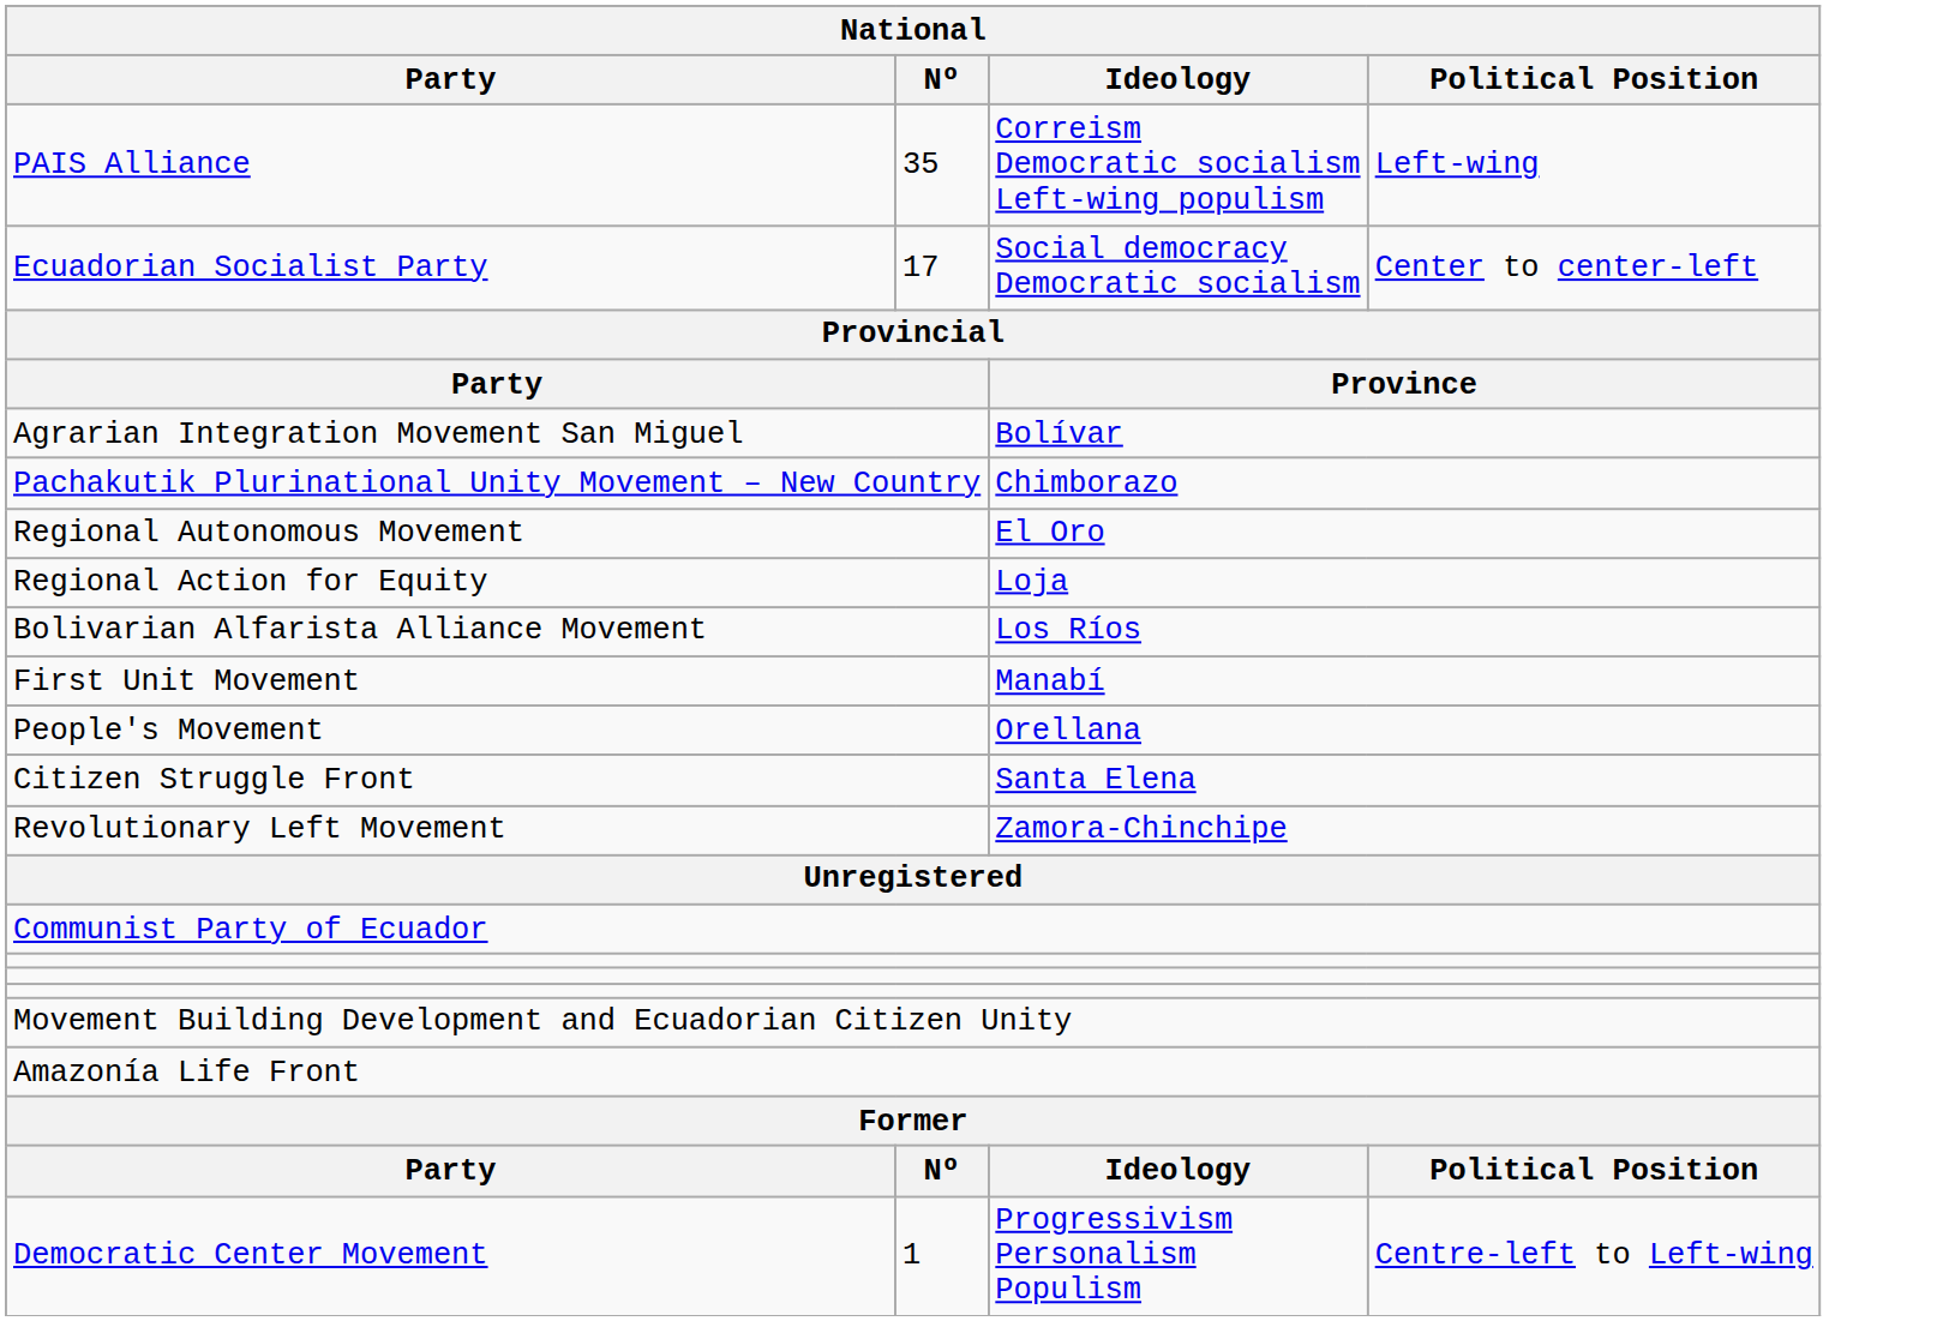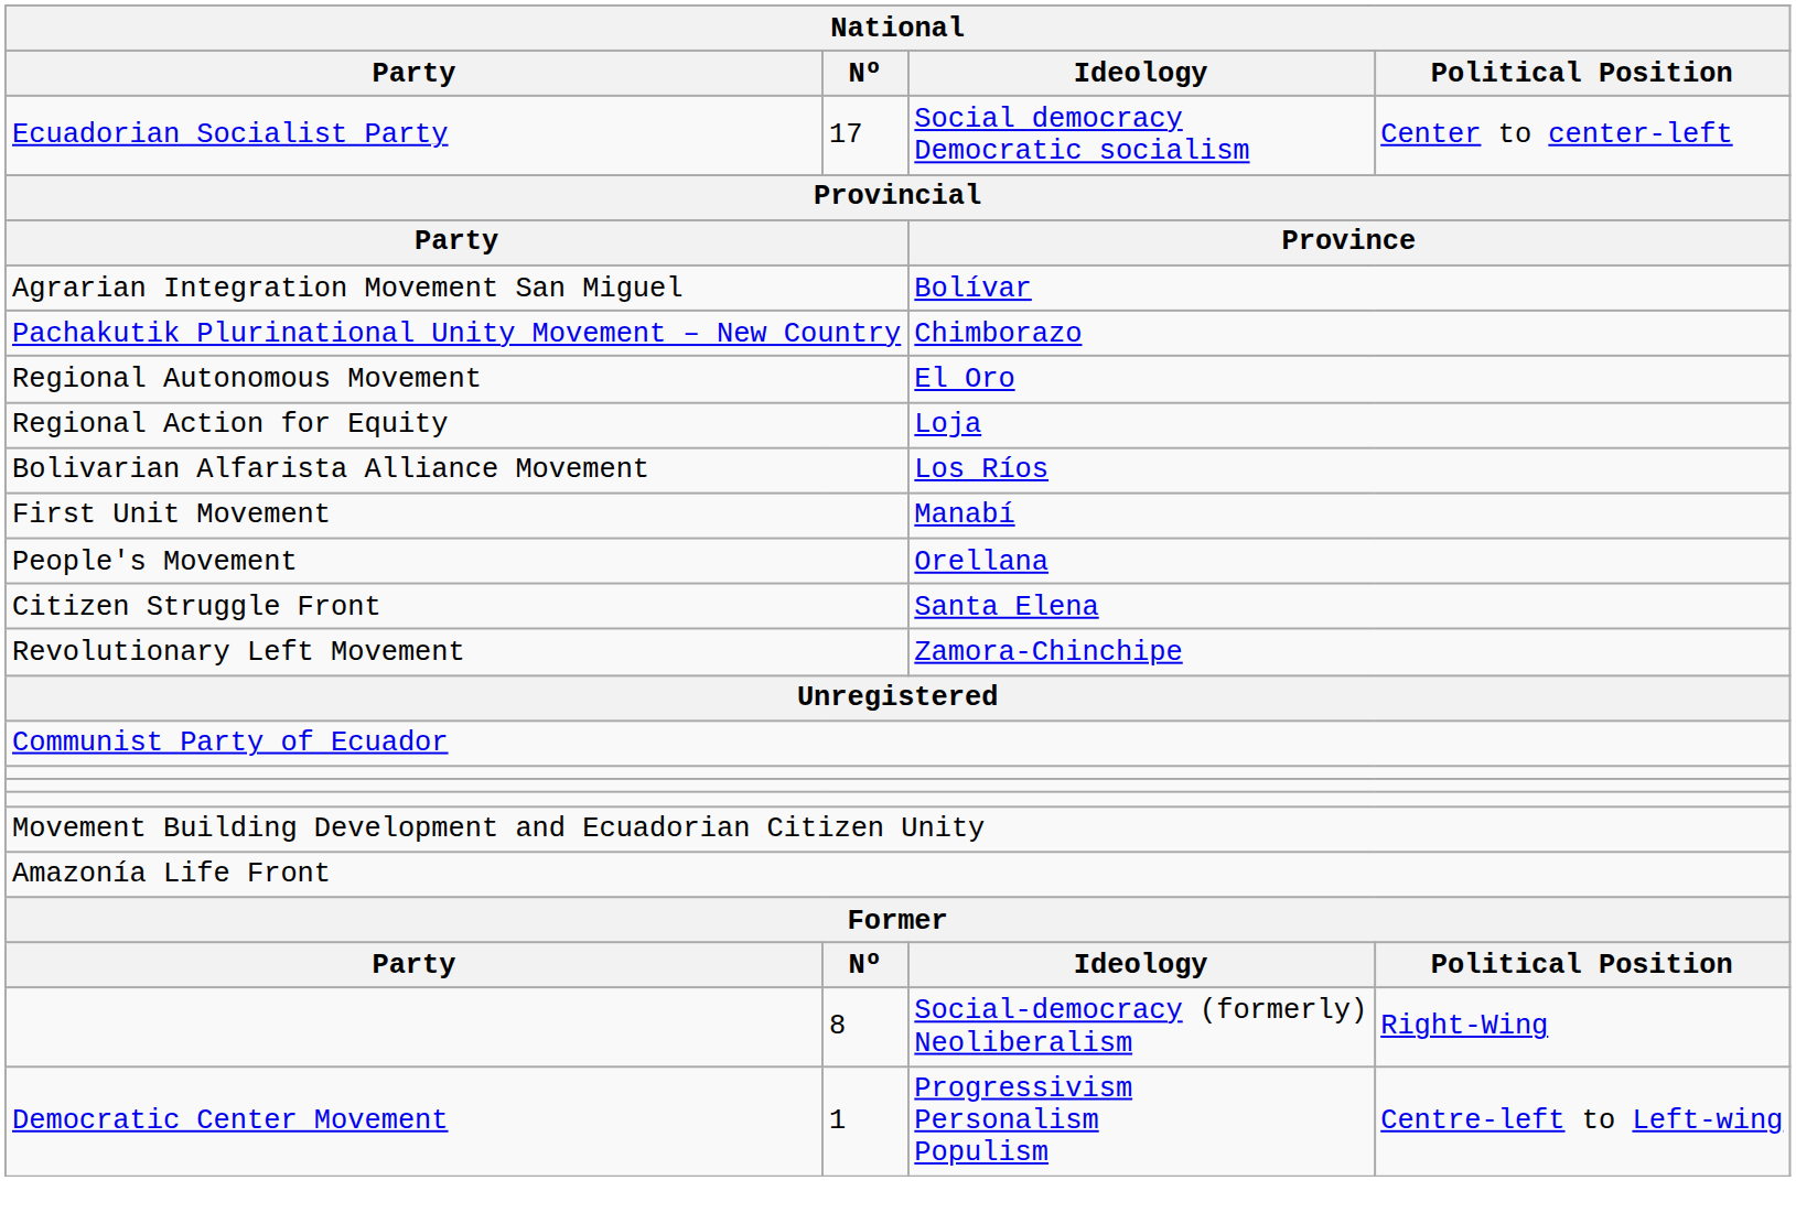- row: PAIS Alliance | 35 | Correism Democratic socialism Left-wing populism | Left-wing
+ row: 8 | Social-democracy (formerly) Neoliberalism | Right-Wing
